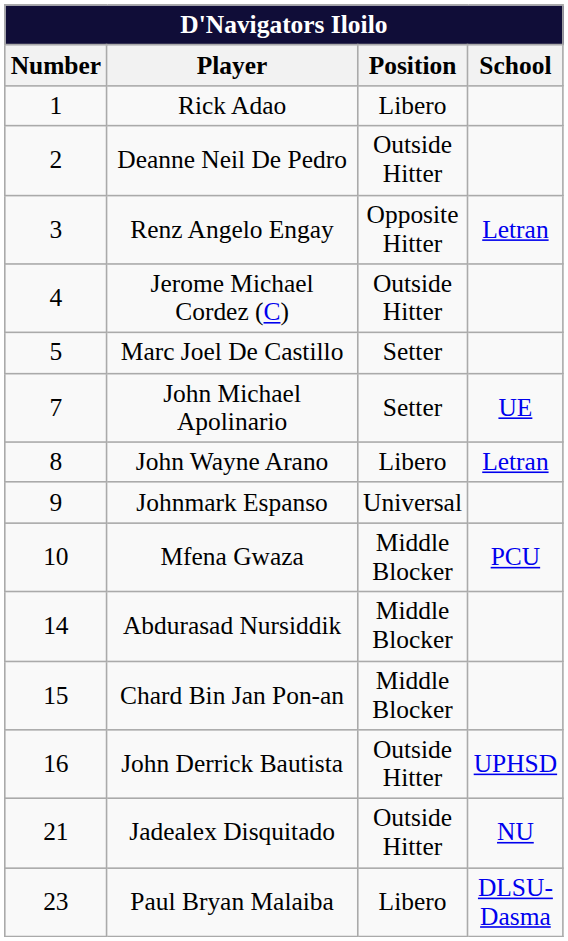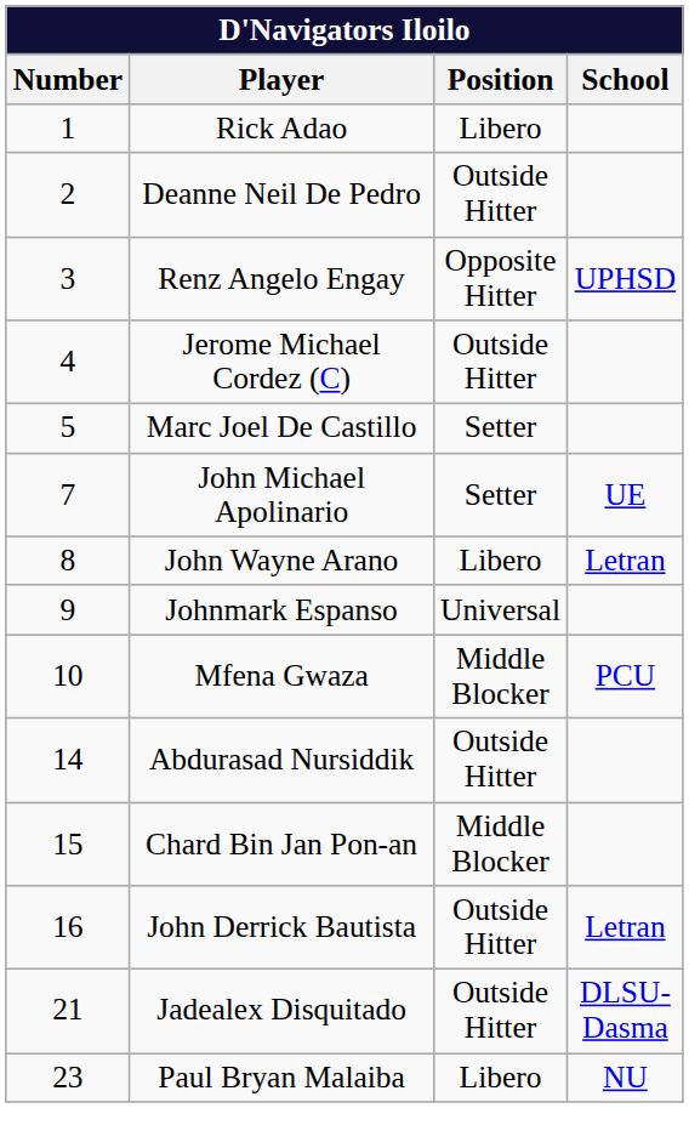Renz Angelo Engay | School: Letran -> UPHSD
Abdurasad Nursiddik | Position: Middle Blocker -> Outside Hitter
John Derrick Bautista | School: UPHSD -> Letran
Jadealex Disquitado | School: NU -> DLSU-Dasma
Paul Bryan Malaiba | School: DLSU-Dasma -> NU
